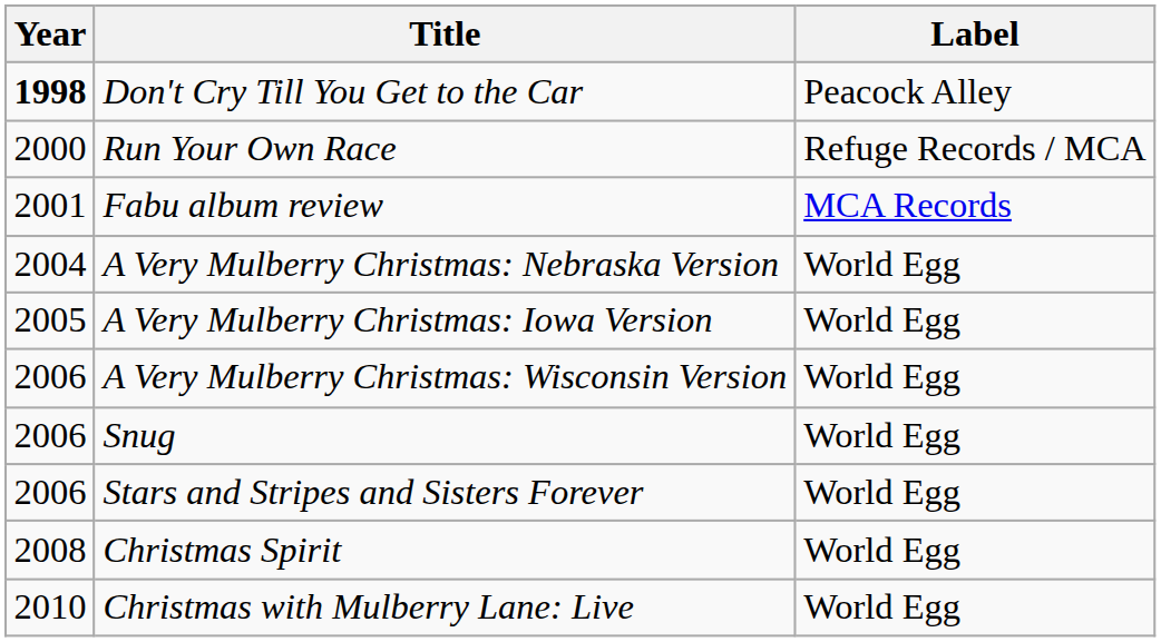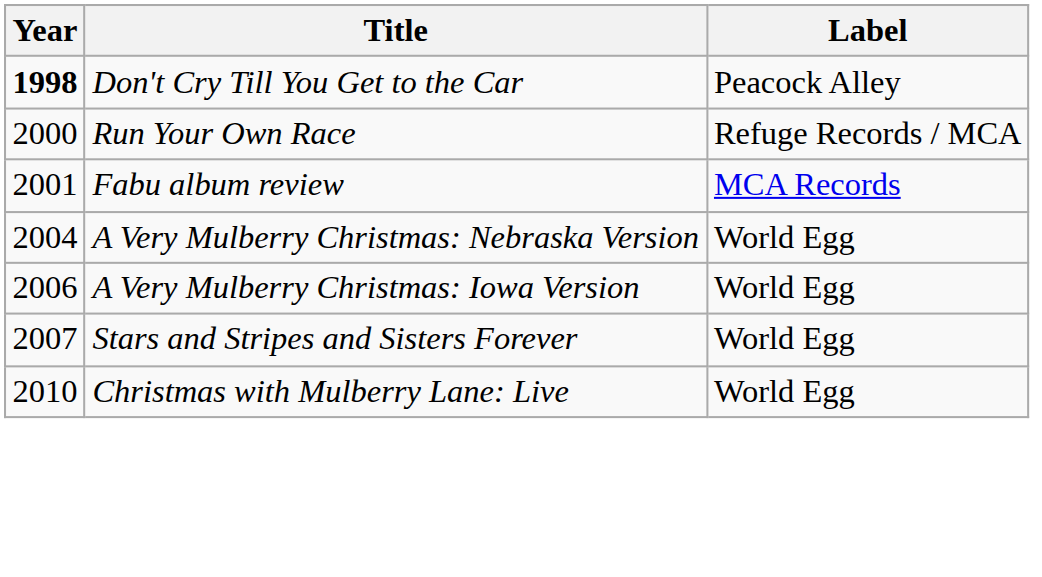A Very Mulberry Christmas: Iowa Version | Year: 2005 -> 2006
- row: 2006 | A Very Mulberry Christmas: Wisconsin Version | World Egg
- row: 2006 | Snug | World Egg
Stars and Stripes and Sisters Forever | Year: 2006 -> 2007
- row: 2008 | Christmas Spirit | World Egg
